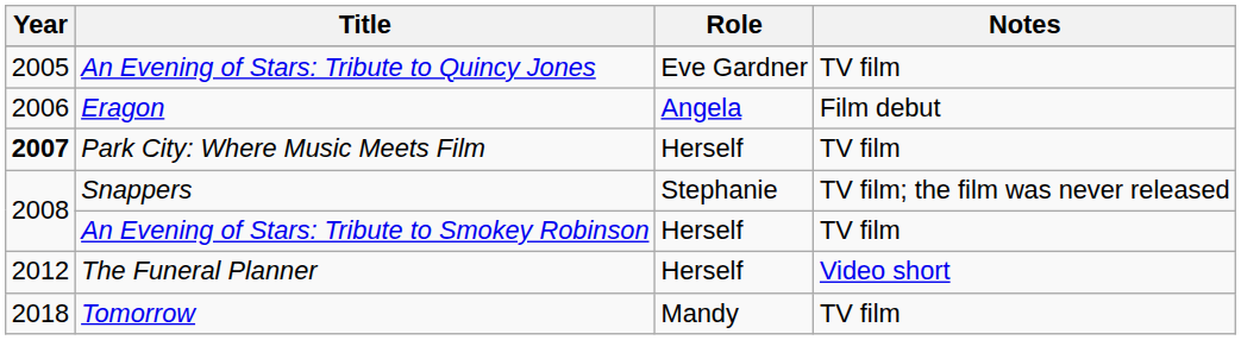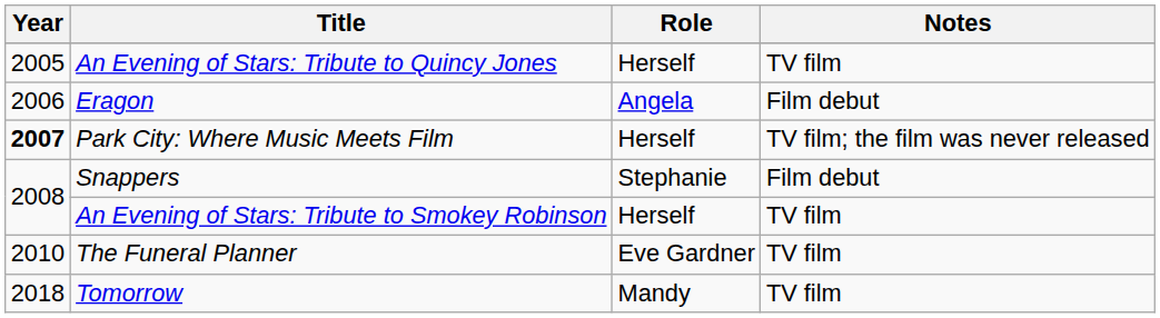An Evening of Stars: Tribute to Quincy Jones | Role: Eve Gardner -> Herself
Park City: Where Music Meets Film | Notes: TV film -> TV film; the film was never released
Snappers | Notes: TV film; the film was never released -> Film debut
The Funeral Planner | Year: 2012 -> 2010
The Funeral Planner | Role: Herself -> Eve Gardner
The Funeral Planner | Notes: Video short -> TV film
